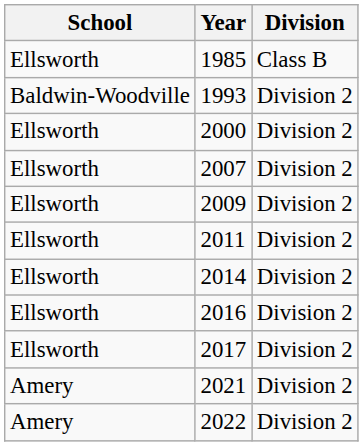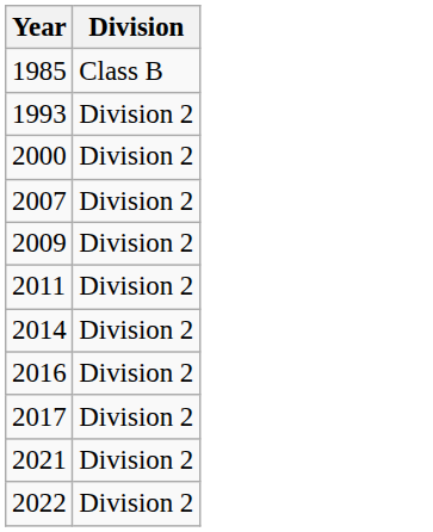- column: School | Ellsworth | Baldwin-Woodville | Ellsworth | Ellsworth | Ellsworth | Ellsworth | Ellsworth | Ellsworth | Ellsworth | Amery | Amery
